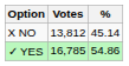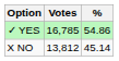rows swapped: ✓ YES <-> X NO
